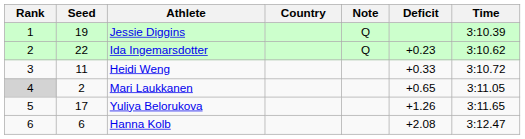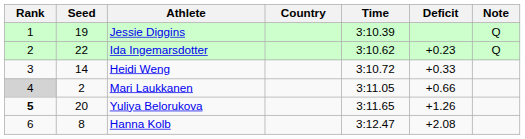columns swapped: Time <-> Note
Heidi Weng | Seed: 11 -> 14
Mari Laukkanen | Deficit: +0.65 -> +0.66
Yuliya Belorukova | Rank: normal -> bold
Yuliya Belorukova | Seed: 17 -> 20
Hanna Kolb | Seed: 6 -> 8
